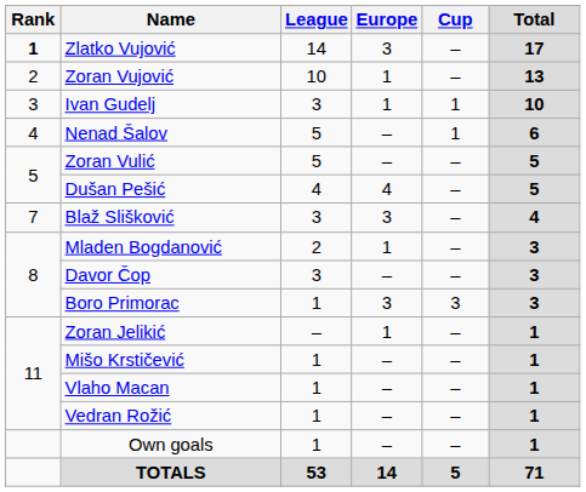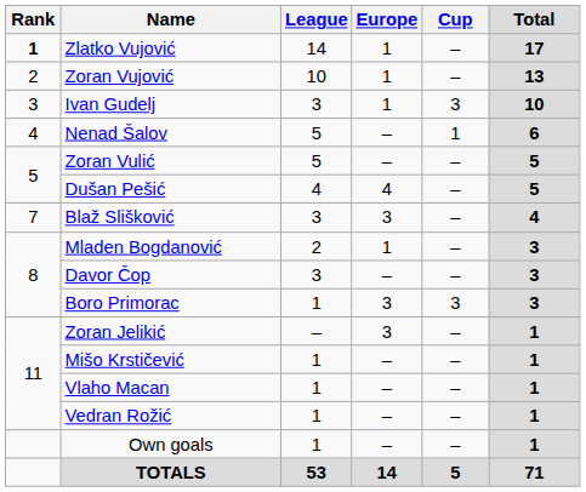Zlatko Vujović | Europe: 3 -> 1
Ivan Gudelj | Cup: 1 -> 3
Zoran Jelikić | Europe: 1 -> 3
